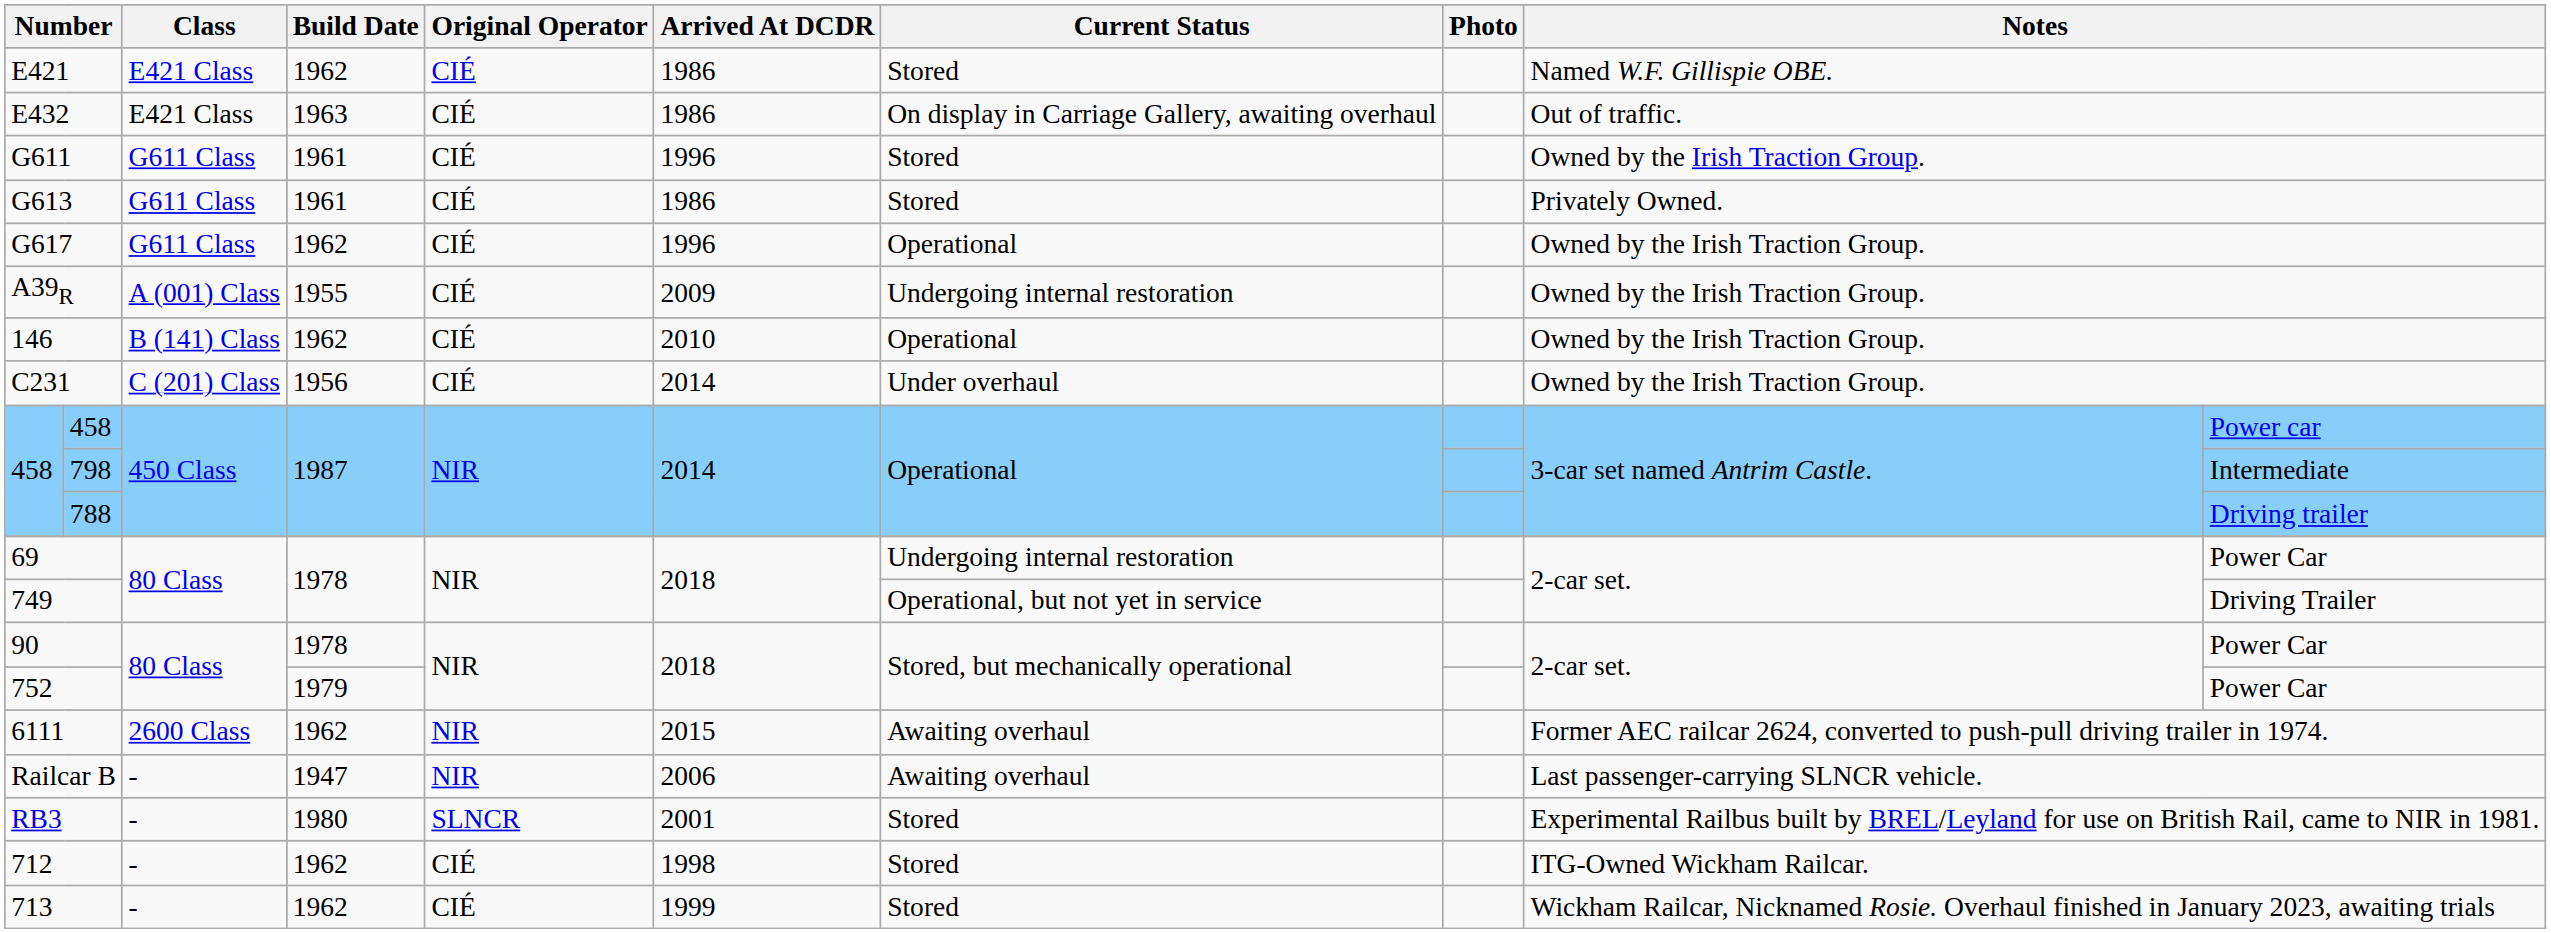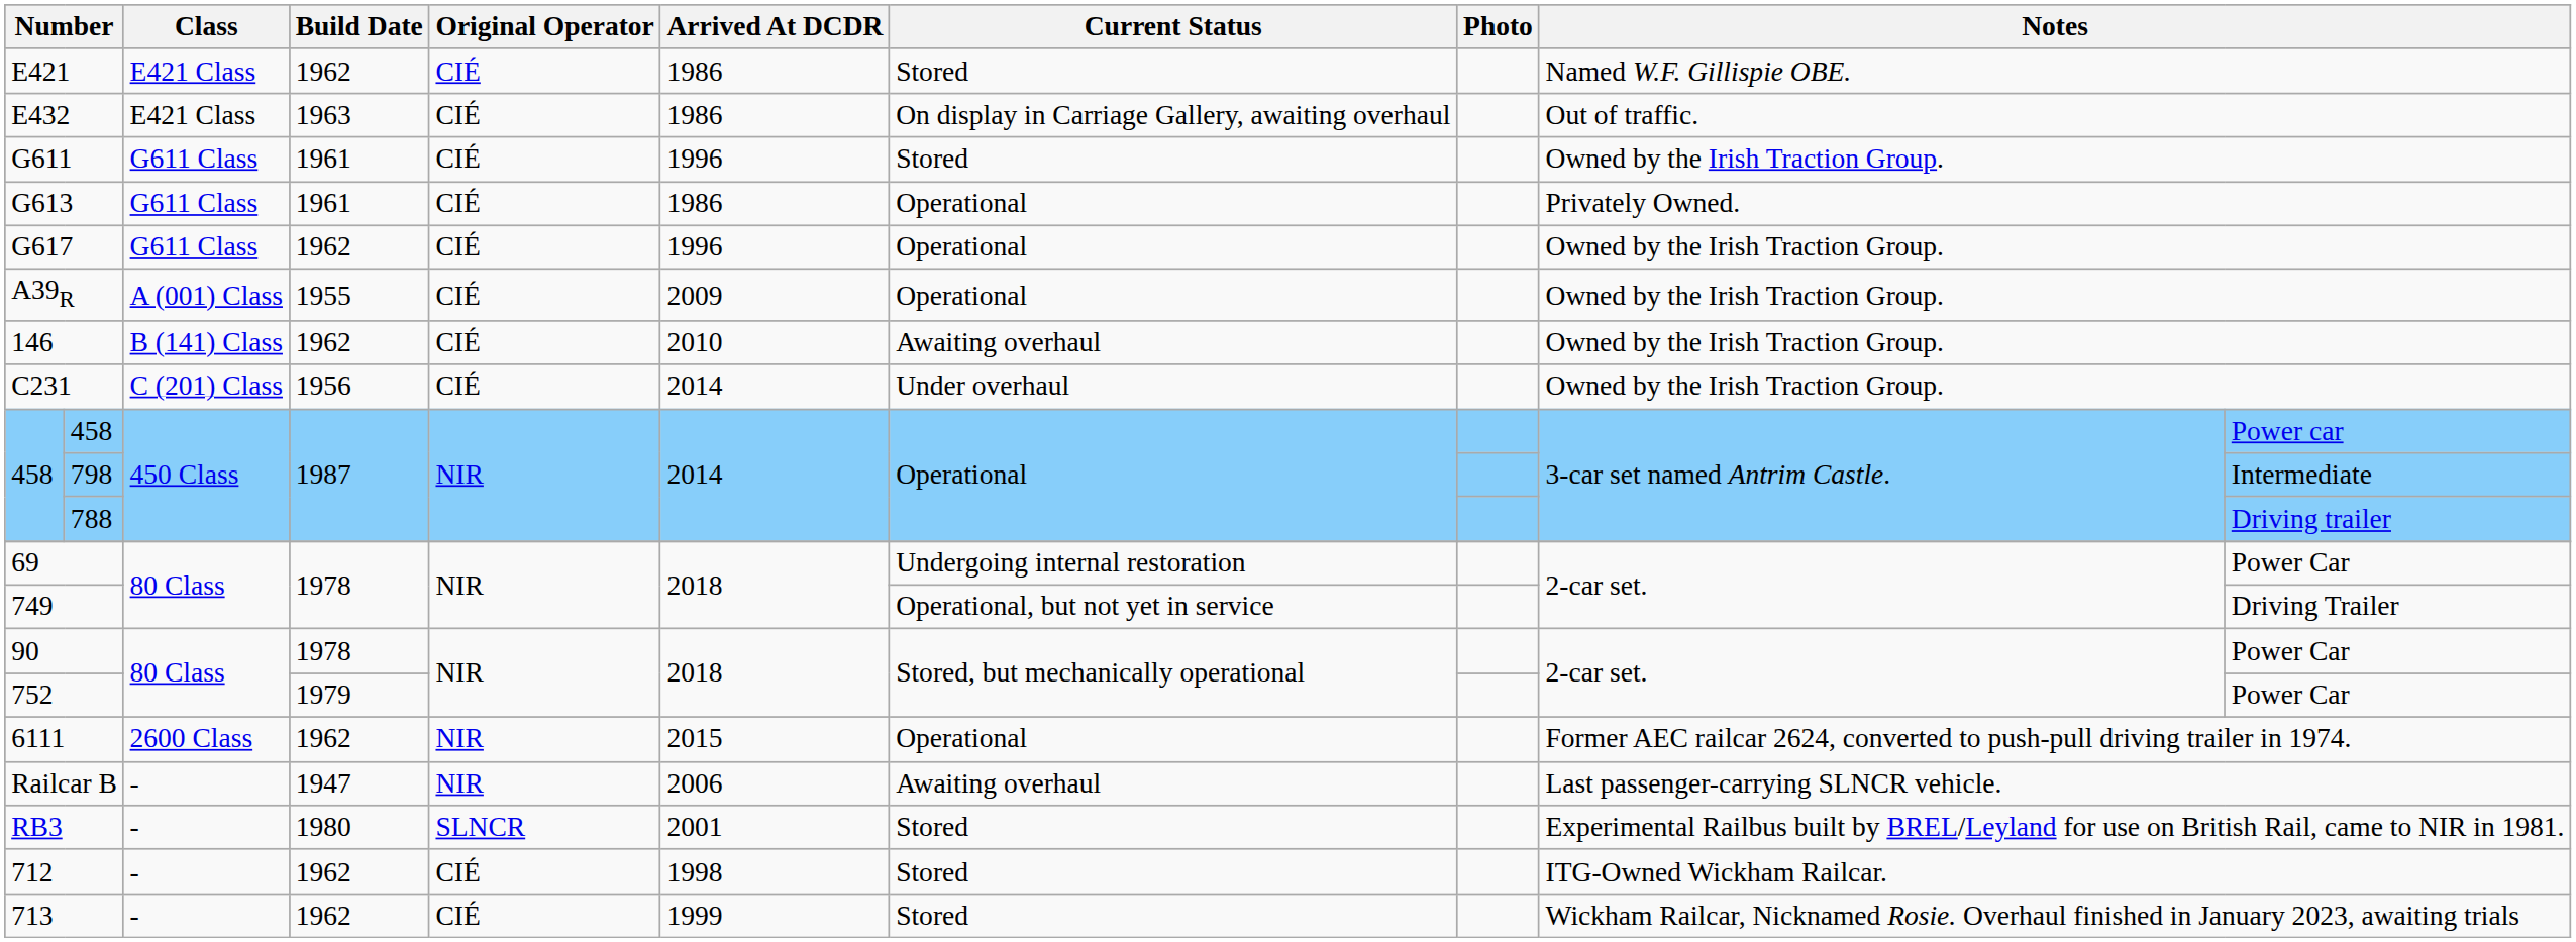G613 | Current Status: Stored -> Operational
A39R | Current Status: Undergoing internal restoration -> Operational
146 | Current Status: Operational -> Awaiting overhaul
6111 | Current Status: Awaiting overhaul -> Operational
